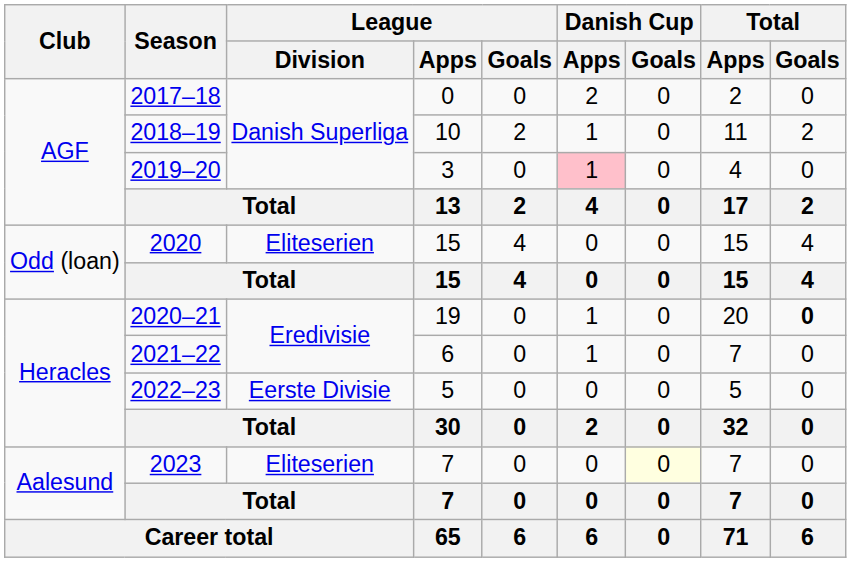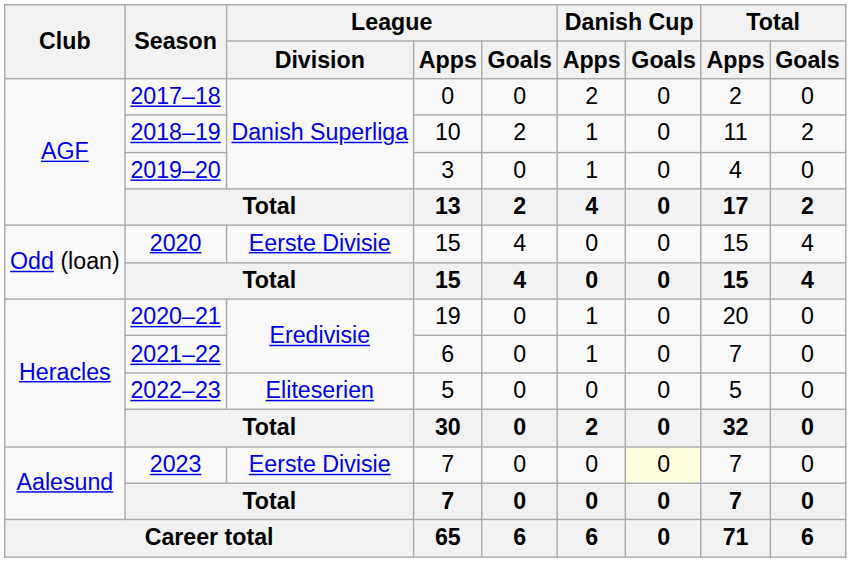2019–20 | Danish Cup / Apps: pink background -> no background
2020 | League / Division: Eliteserien -> Eerste Divisie
2020–21 | Total / Goals: bold -> normal
2022–23 | League / Division: Eerste Divisie -> Eliteserien
2023 | League / Division: Eliteserien -> Eerste Divisie
